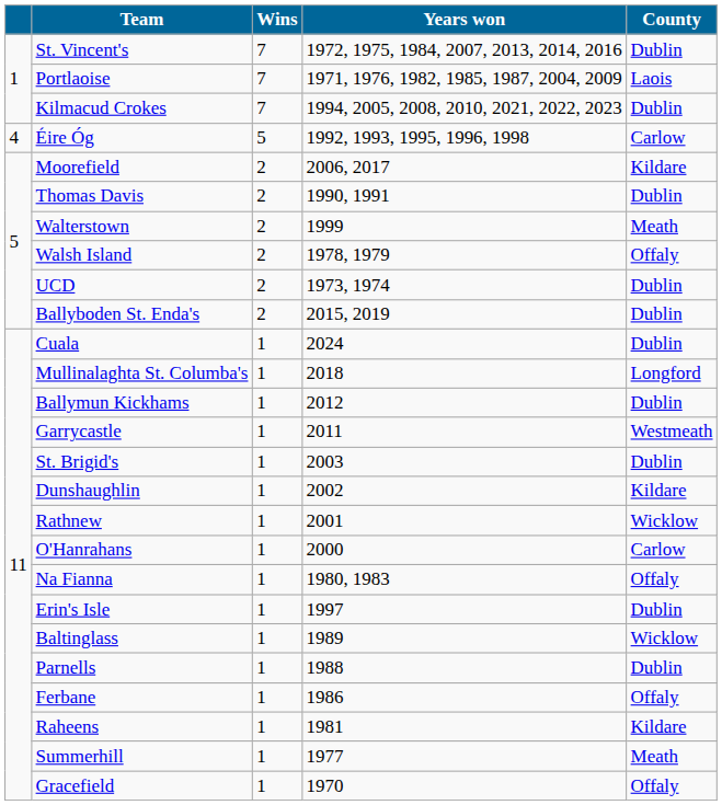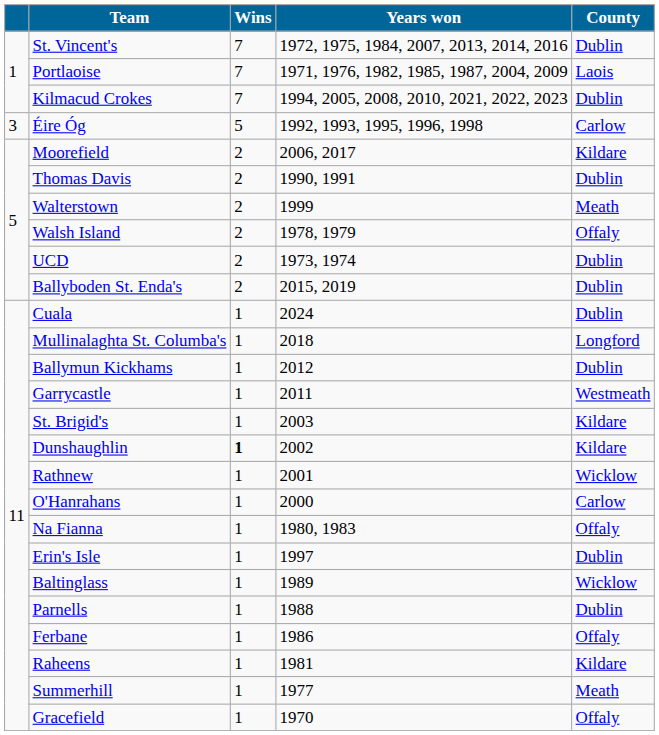Éire Óg | column 1: 4 -> 3
St. Brigid's | County: Dublin -> Kildare
Dunshaughlin | Wins: normal -> bold
